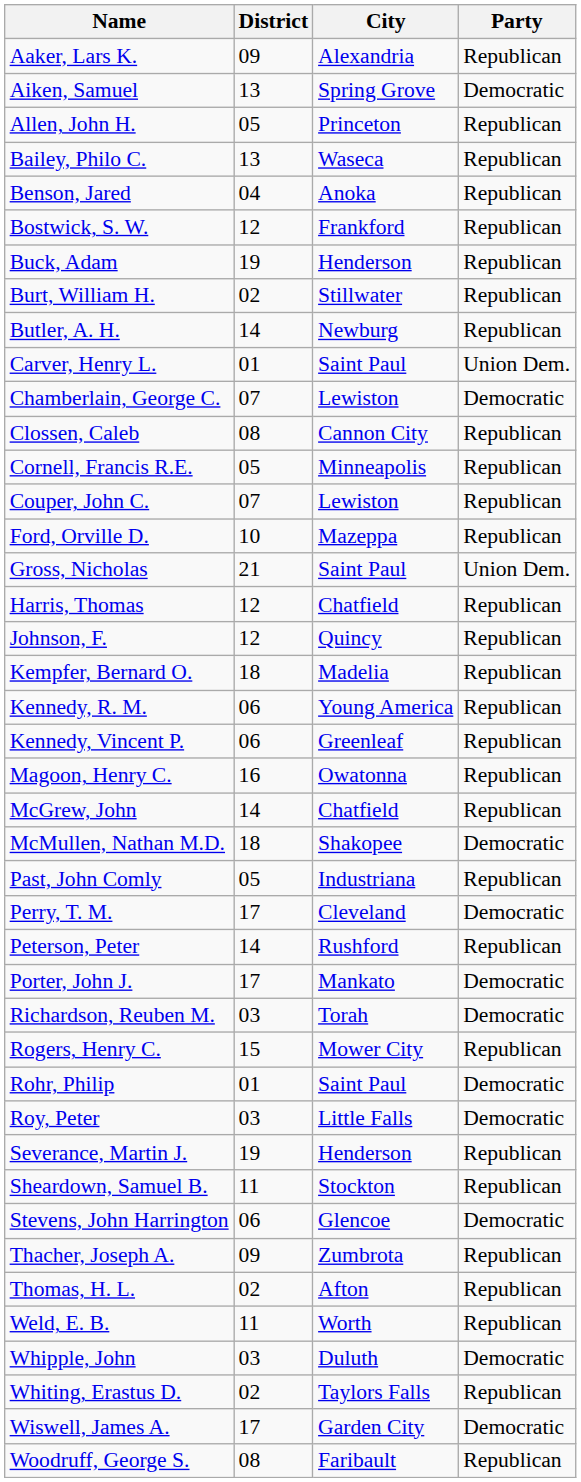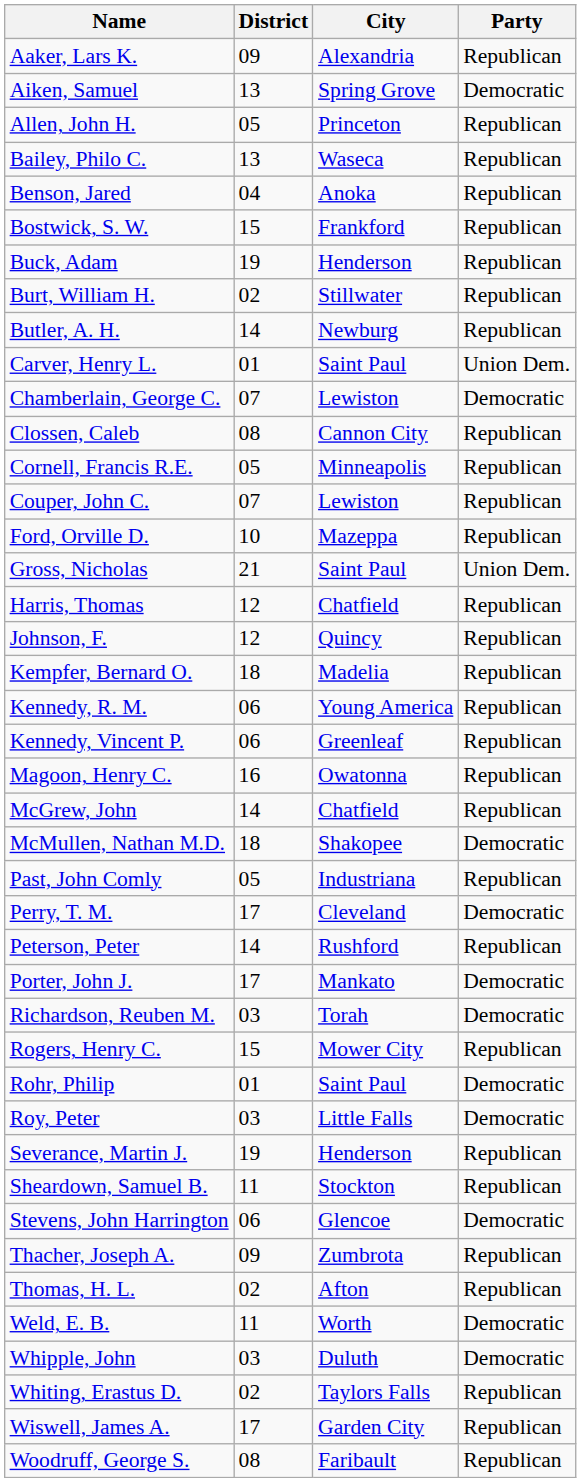Bostwick, S. W. | District: 12 -> 15
Weld, E. B. | Party: Republican -> Democratic
Wiswell, James A. | Party: Democratic -> Republican
